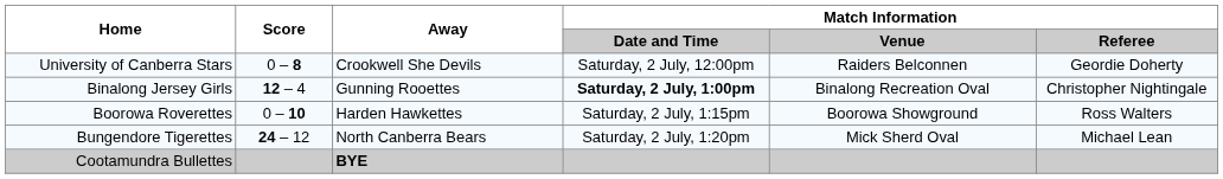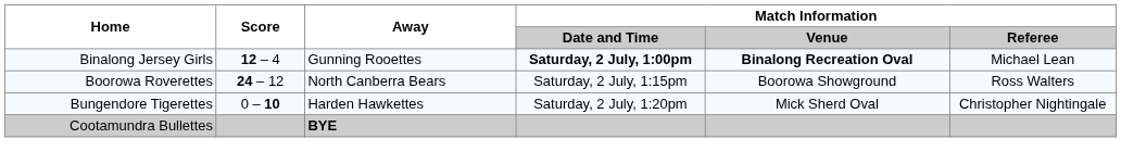- row: University of Canberra Stars | 0 – 8 | Crookwell She Devils | Saturday, 2 July, 12:00pm | Raiders Belconnen | Geordie Doherty
Binalong Jersey Girls | Match Information / Venue: normal -> bold
Binalong Jersey Girls | Match Information / Referee: Christopher Nightingale -> Michael Lean
Boorowa Roverettes | Score: 0 – 10 -> 24 – 12
Boorowa Roverettes | Away: Harden Hawkettes -> North Canberra Bears
Bungendore Tigerettes | Score: 24 – 12 -> 0 – 10
Bungendore Tigerettes | Away: North Canberra Bears -> Harden Hawkettes
Bungendore Tigerettes | Match Information / Referee: Michael Lean -> Christopher Nightingale
